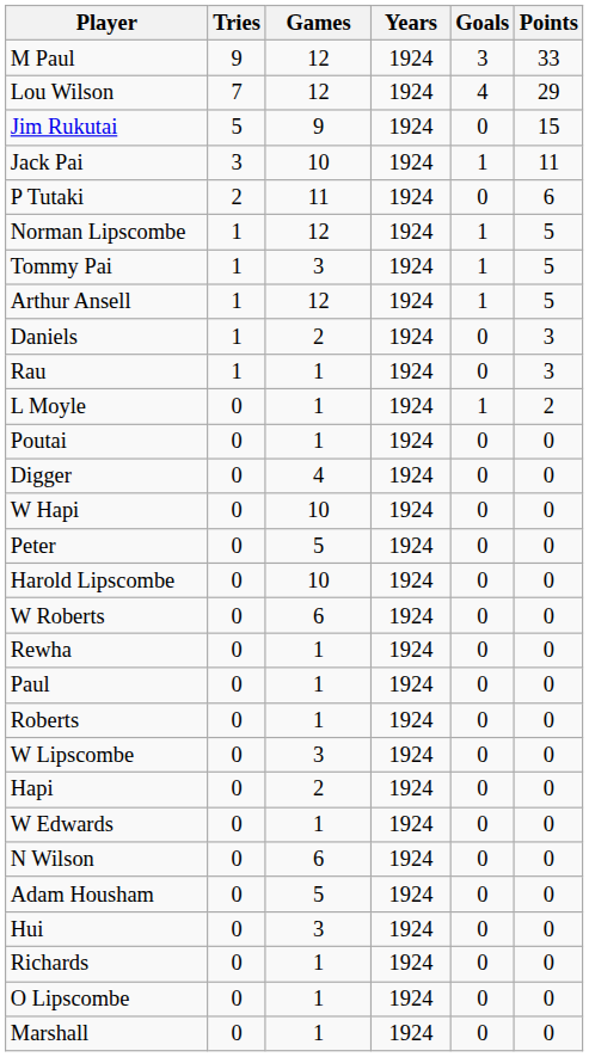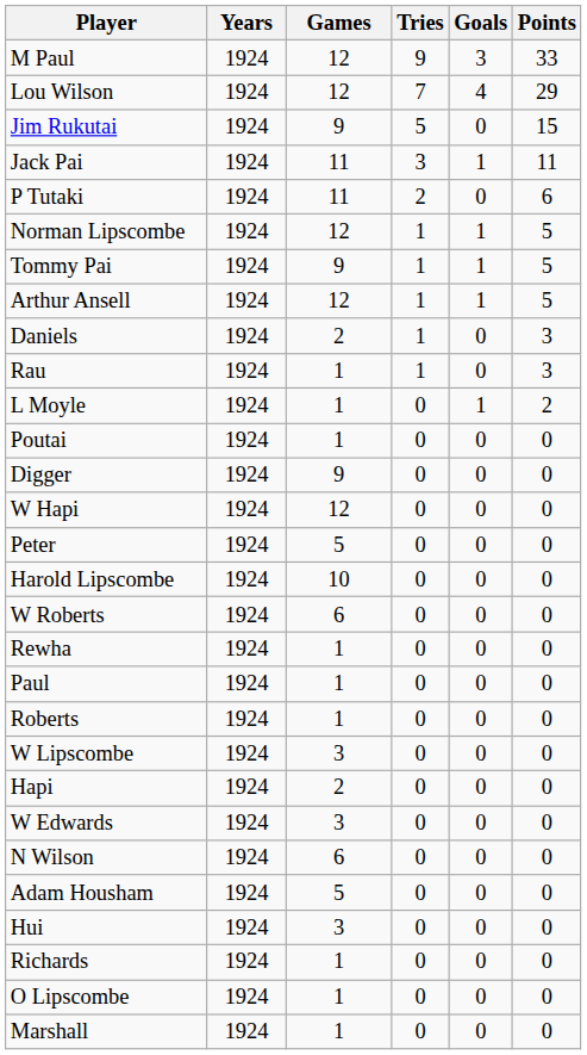columns swapped: Years <-> Tries
Jack Pai | Games: 10 -> 11
Tommy Pai | Games: 3 -> 9
Digger | Games: 4 -> 9
W Hapi | Games: 10 -> 12
W Edwards | Games: 1 -> 3
